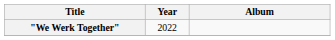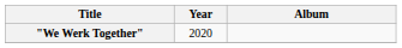"We Werk Together" | Year: 2022 -> 2020
